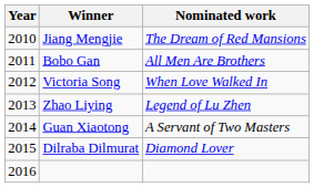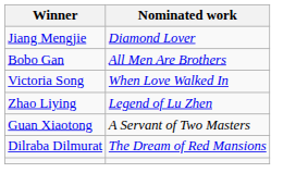- column: Year | 2010 | 2011 | 2012 | 2013 | 2014 | 2015 | 2016
Jiang Mengjie | Nominated work: The Dream of Red Mansions -> Diamond Lover
Dilraba Dilmurat | Nominated work: Diamond Lover -> The Dream of Red Mansions
